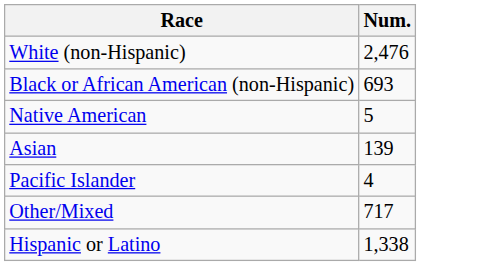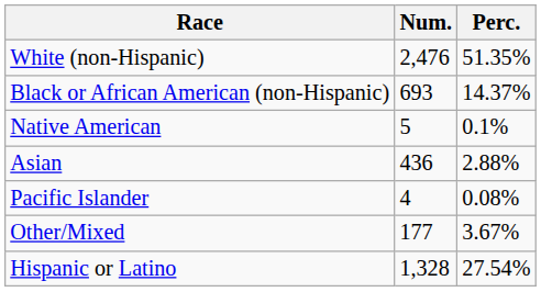+ column: Perc. | 51.35% | 14.37% | 0.1% | 2.88% | 0.08% | 3.67% | 27.54%
Asian | Num.: 139 -> 436
Other/Mixed | Num.: 717 -> 177
Hispanic or Latino | Num.: 1,338 -> 1,328
